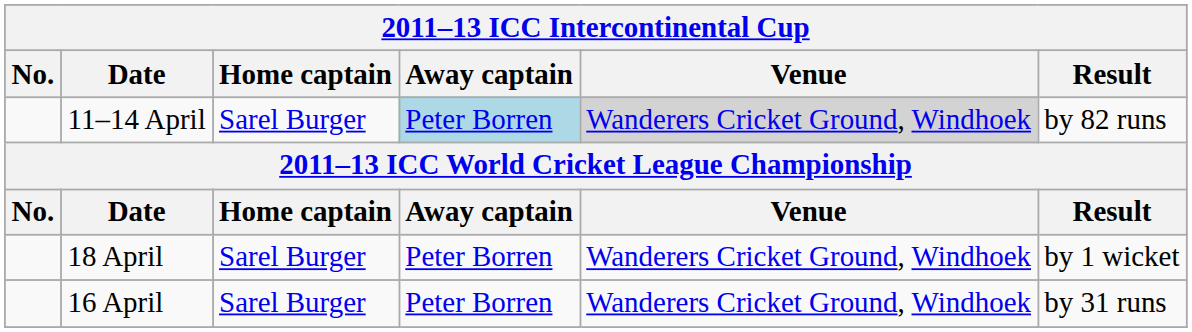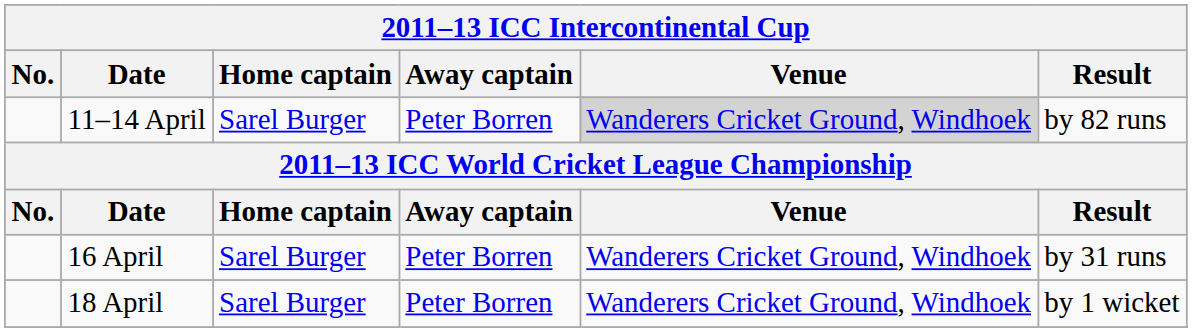11–14 April | Away captain: lightblue background -> no background
rows swapped: 16 April <-> 18 April
